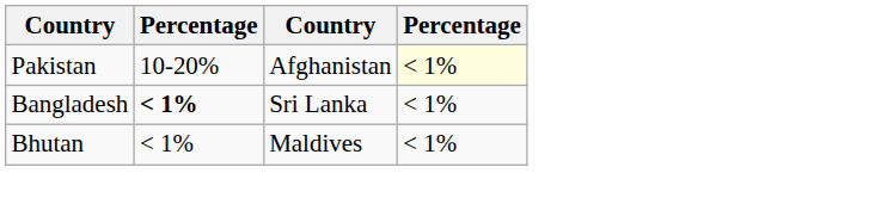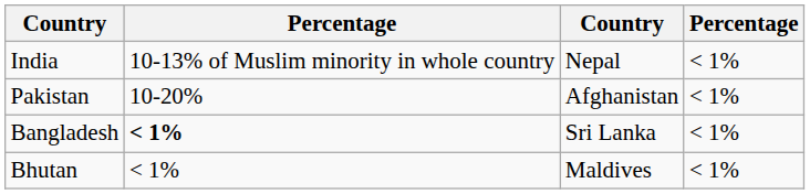+ row: India | 10-13% of Muslim minority in whole country | Nepal | < 1%
Pakistan | column 4: lightyellow background -> no background
